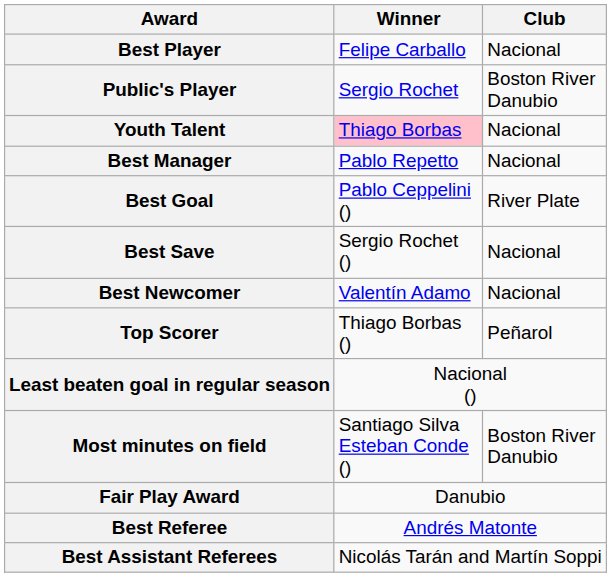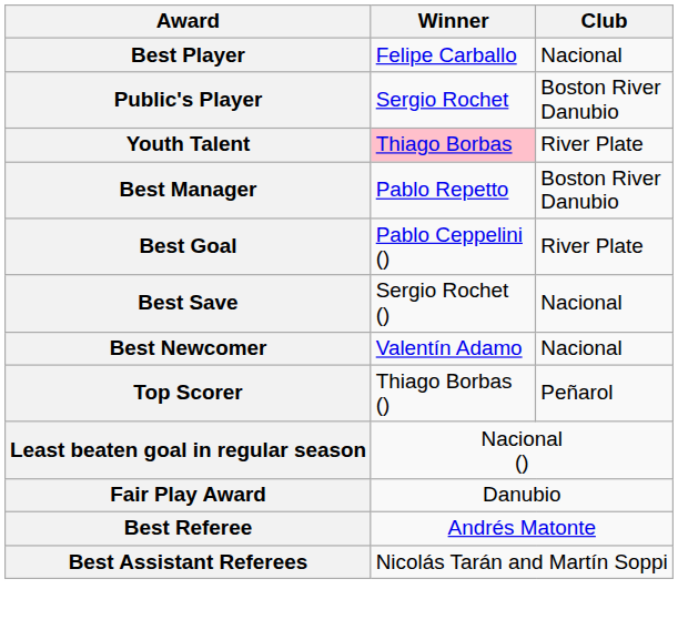Youth Talent | Club: Nacional -> River Plate
Best Manager | Club: Nacional -> Boston River Danubio
- row: Most minutes on field | Santiago Silva Esteban Conde () | Boston River Danubio
